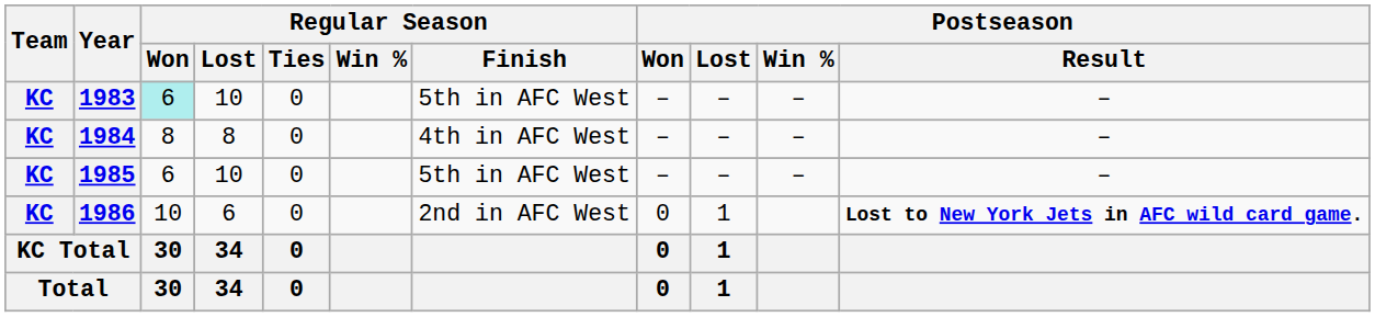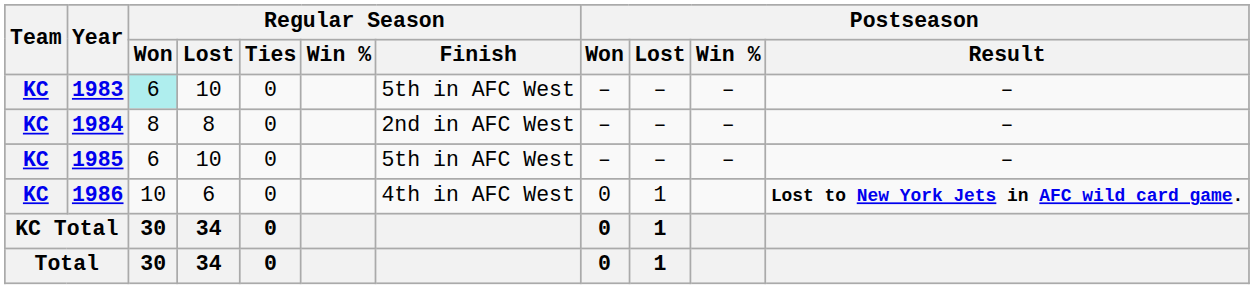1984 | Regular Season / Finish: 4th in AFC West -> 2nd in AFC West
1986 | Regular Season / Finish: 2nd in AFC West -> 4th in AFC West
